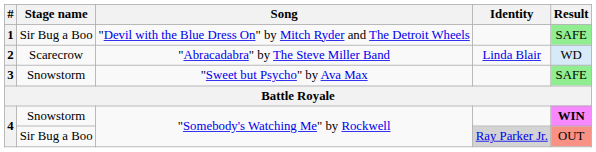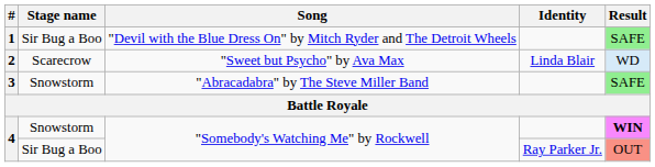2 | Song: "Abracadabra" by The Steve Miller Band -> "Sweet but Psycho" by Ava Max
3 | Song: "Sweet but Psycho" by Ava Max -> "Abracadabra" by The Steve Miller Band
4 / Sir Bug a Boo | Identity: lightgrey background -> no background
